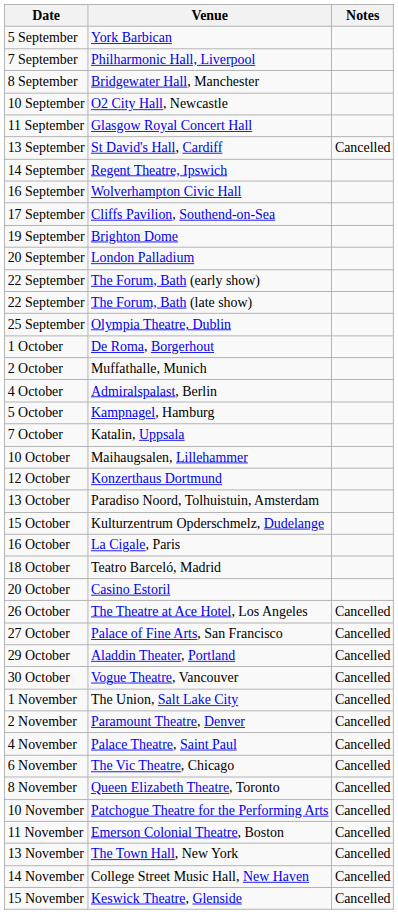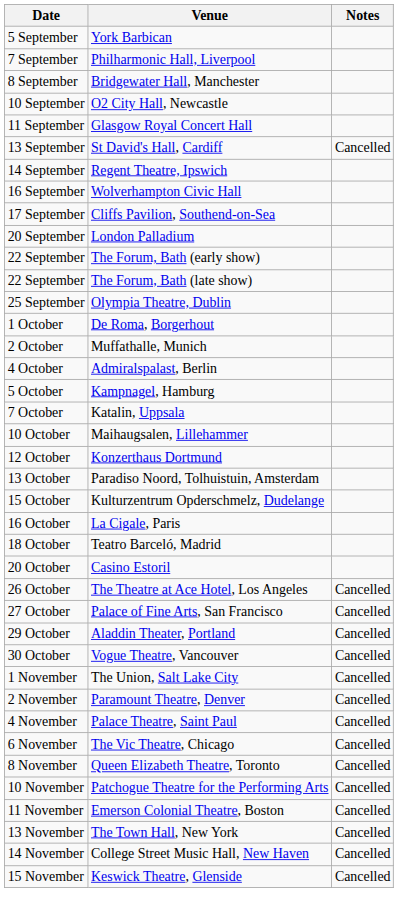- row: 19 September | Brighton Dome
